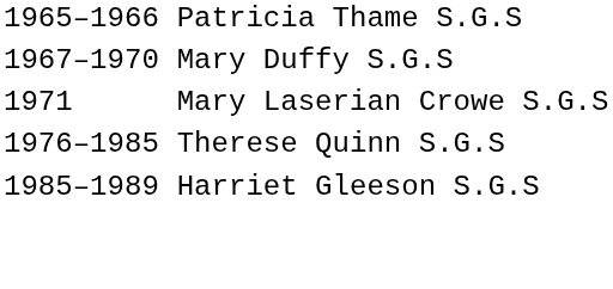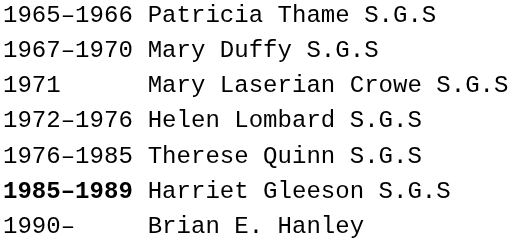+ row: 1972–1976 | Helen Lombard S.G.S
Harriet Gleeson S.G.S | column 2: normal -> bold
+ row: 1990– | Brian E. Hanley
